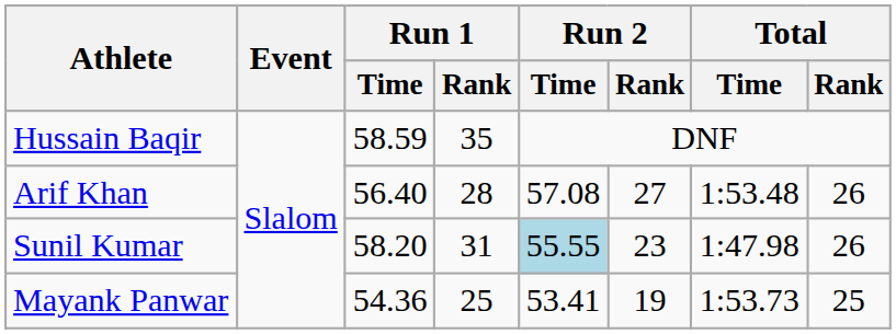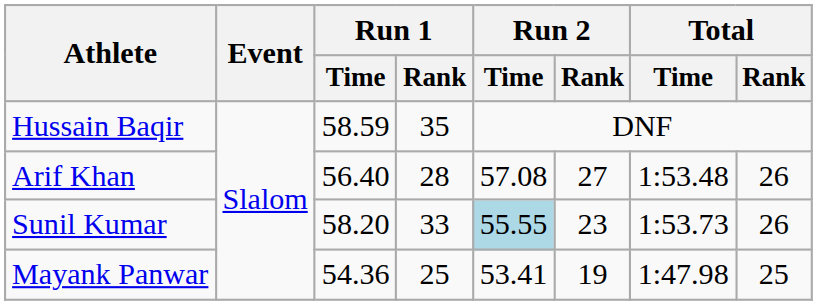Sunil Kumar | Run 1 / Rank: 31 -> 33
Sunil Kumar | Total / Time: 1:47.98 -> 1:53.73
Mayank Panwar | Total / Time: 1:53.73 -> 1:47.98
